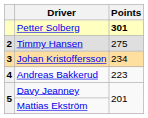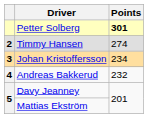Timmy Hansen | Points: 275 -> 274
Andreas Bakkerud | Points: 223 -> 232
